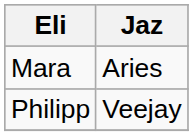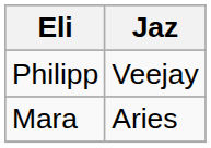rows swapped: Mara <-> Philipp
